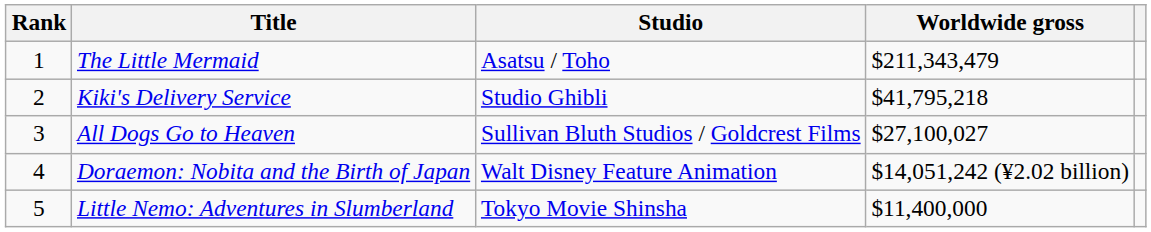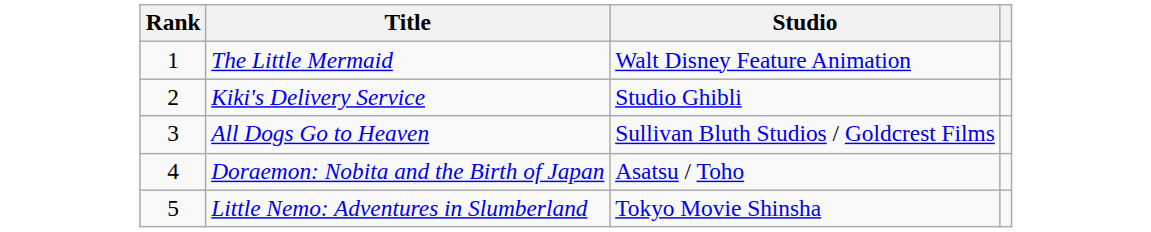- column: Worldwide gross | $211,343,479 | $41,795,218 | $27,100,027 | $14,051,242 (¥2.02 billion) | $11,400,000
The Little Mermaid | Studio: Asatsu / Toho -> Walt Disney Feature Animation
Doraemon: Nobita and the Birth of Japan | Studio: Walt Disney Feature Animation -> Asatsu / Toho
